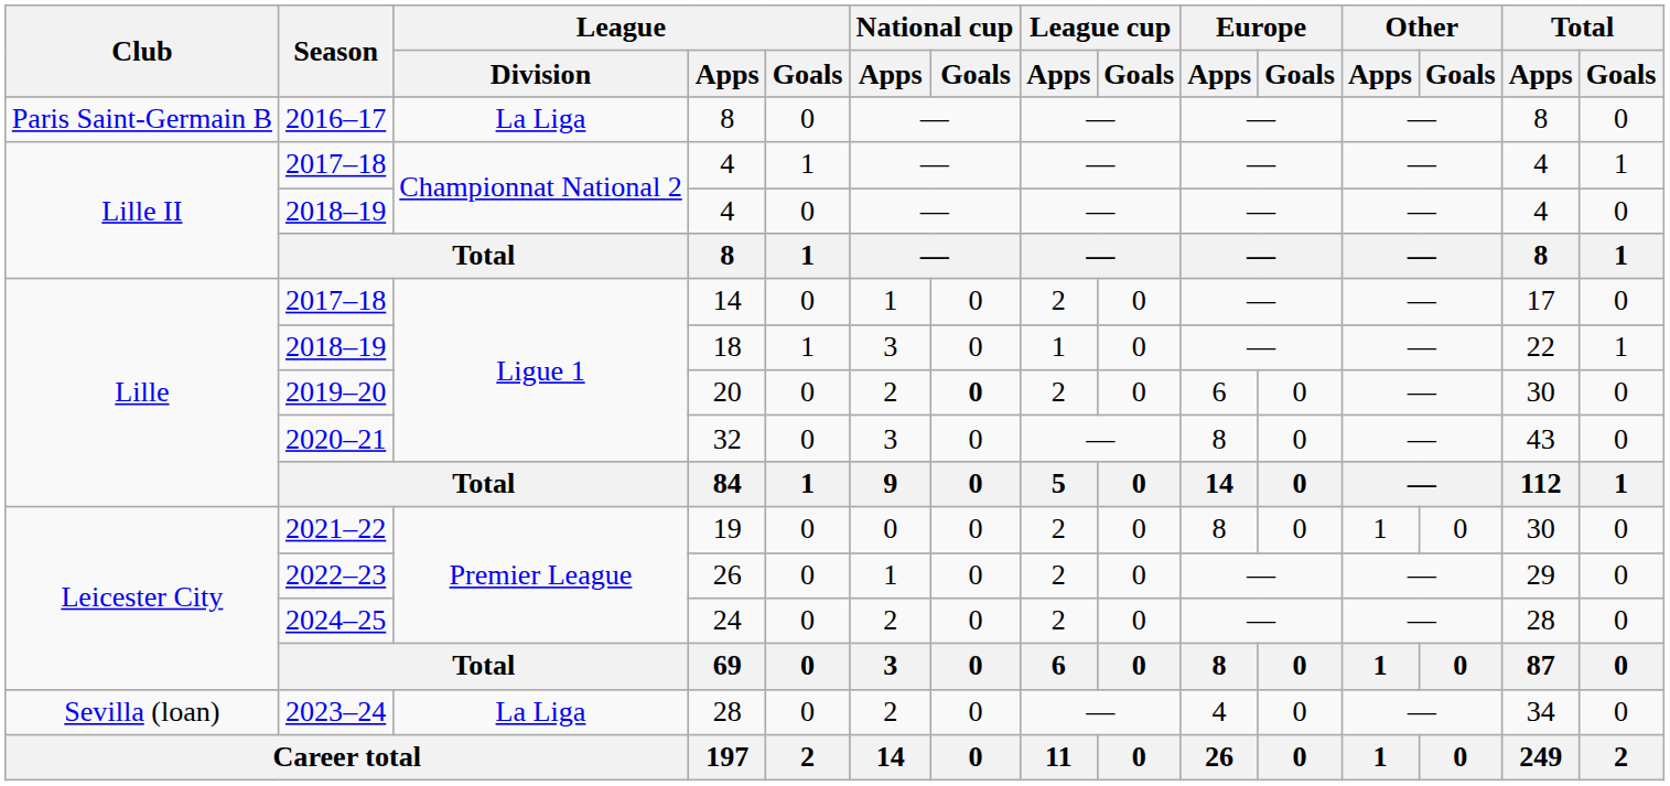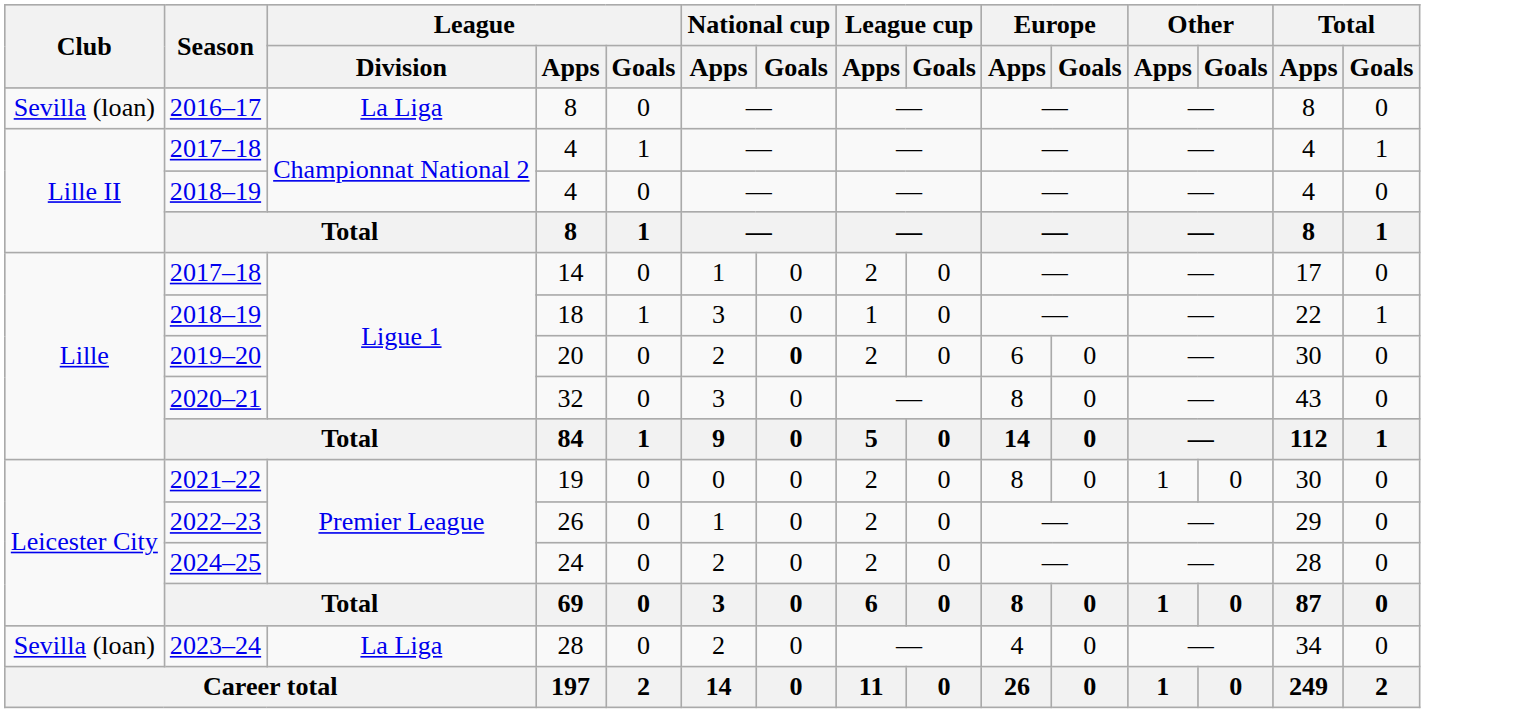2016–17 / 8 | Club: Paris Saint-Germain B -> Sevilla (loan)
